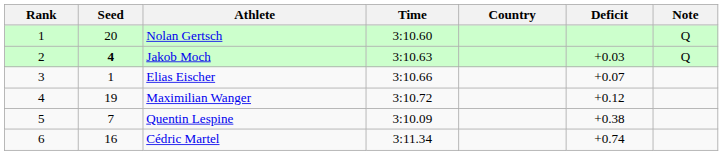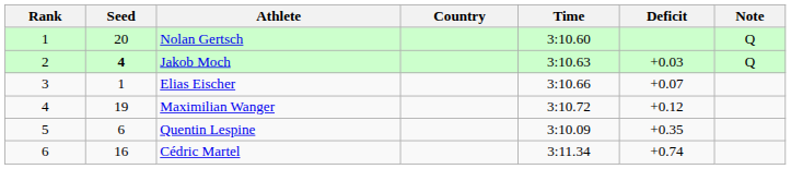columns swapped: Country <-> Time
Quentin Lespine | Seed: 7 -> 6
Quentin Lespine | Deficit: +0.38 -> +0.35
